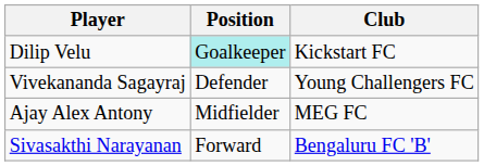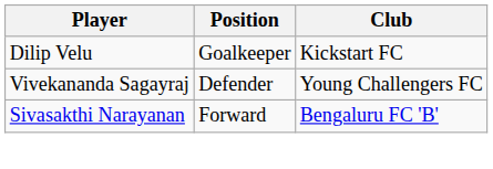Dilip Velu | Position: paleturquoise background -> no background
- row: Ajay Alex Antony | Midfielder | MEG FC
